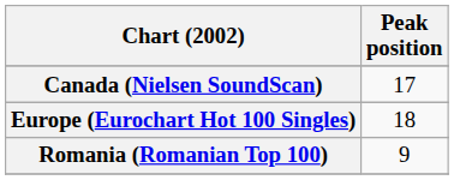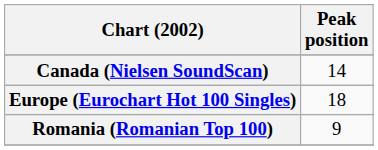Canada (Nielsen SoundScan) | Peak position: 17 -> 14
